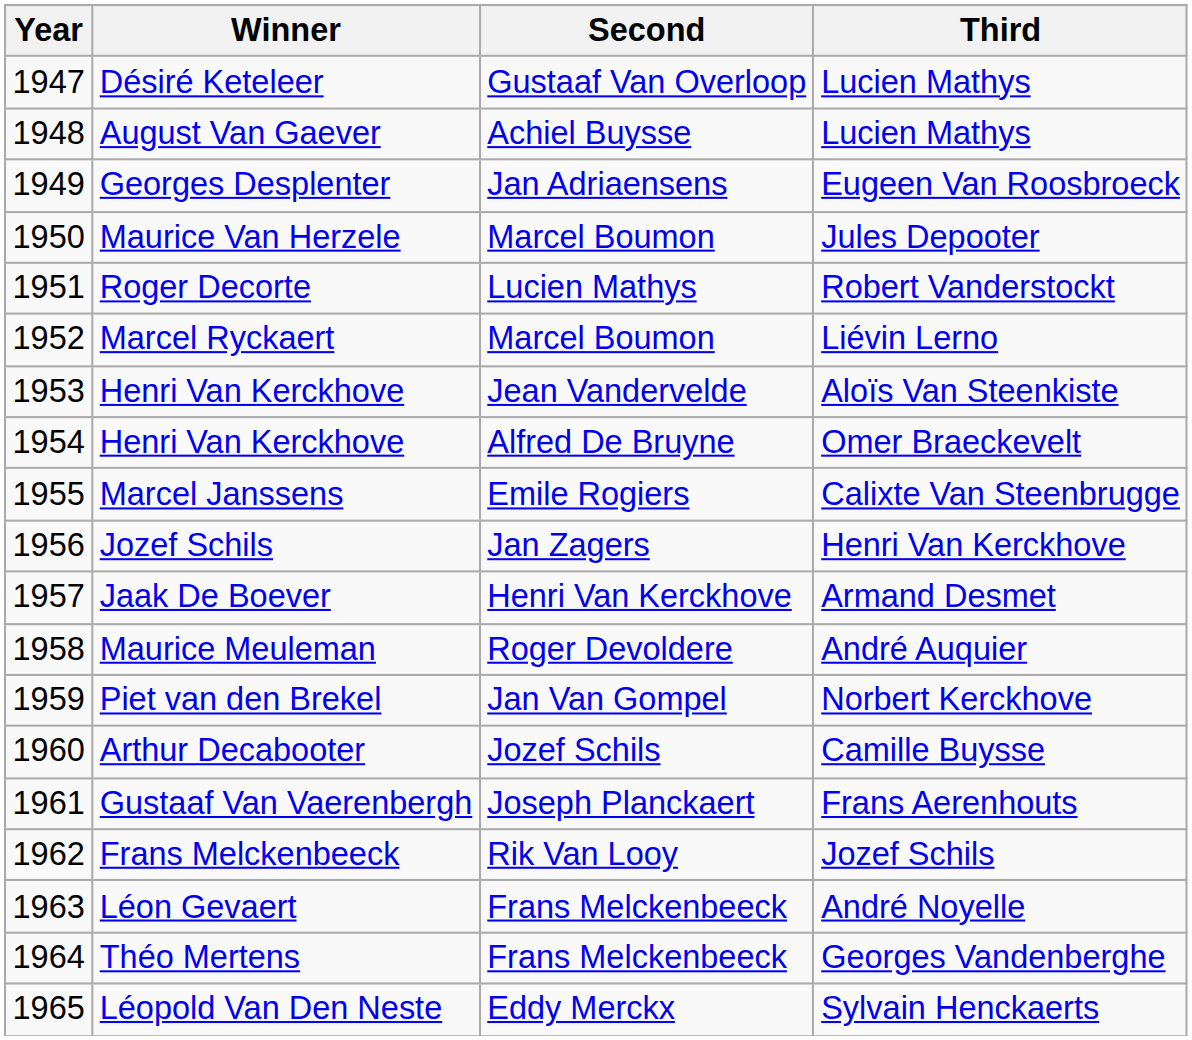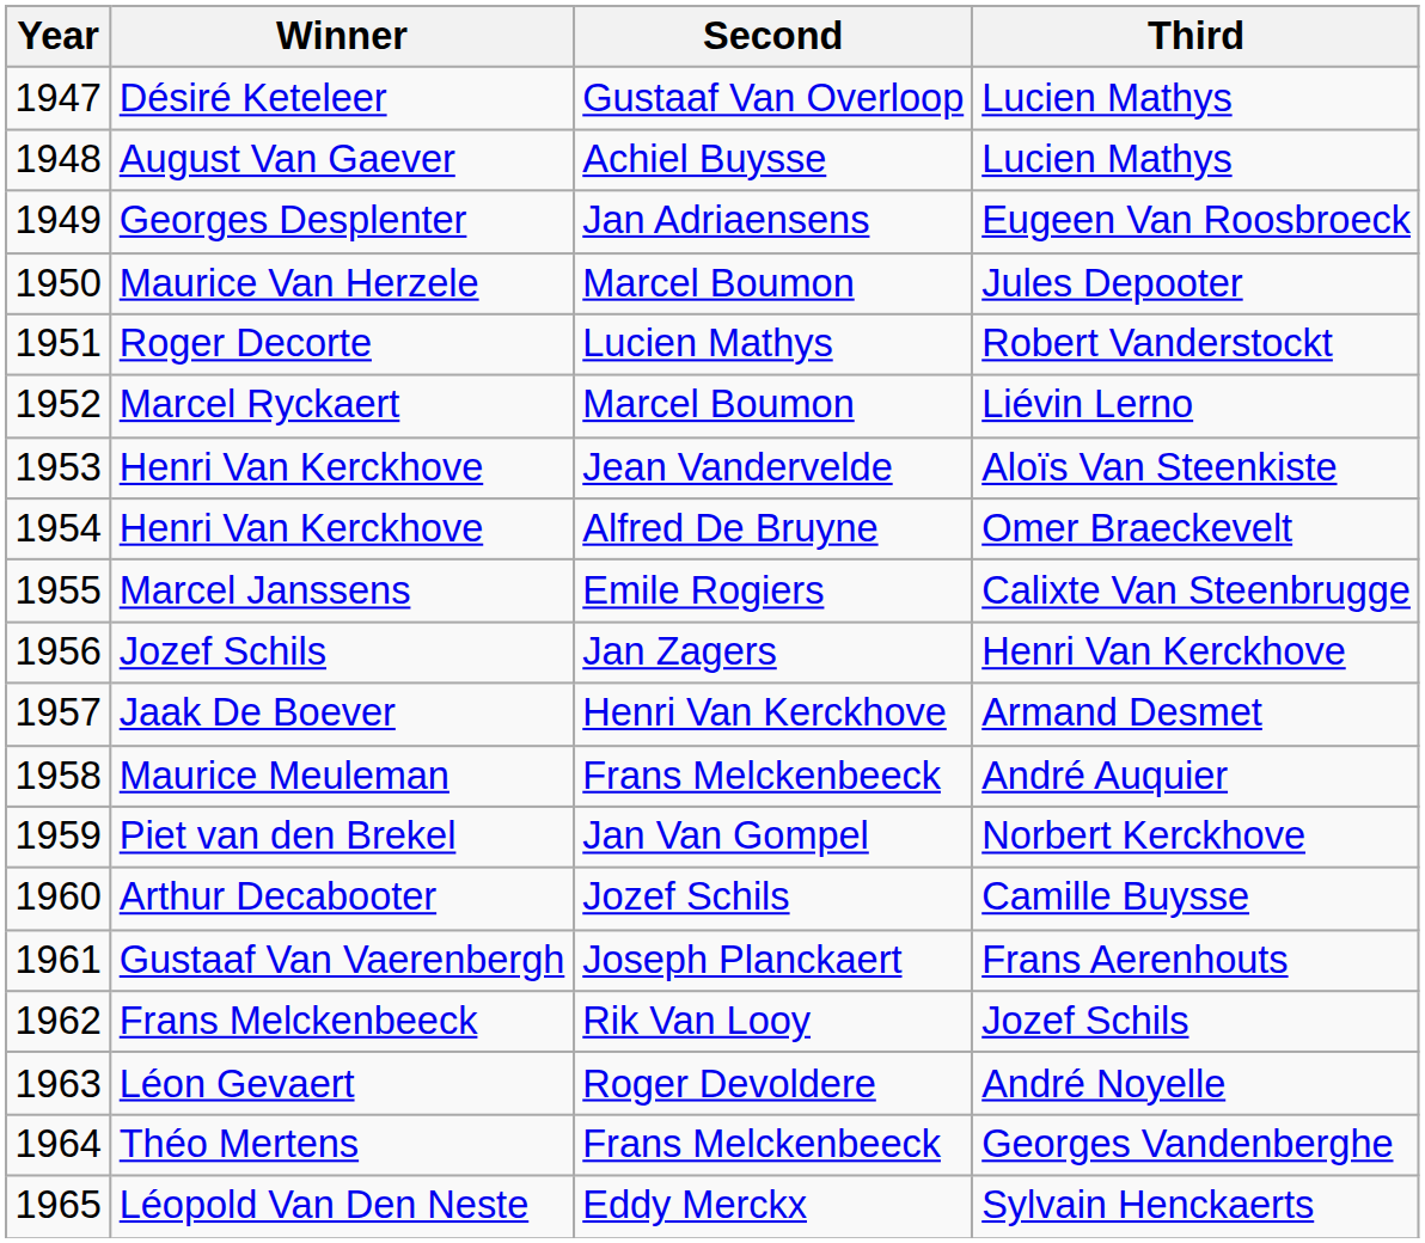Maurice Meuleman | Second: Roger Devoldere -> Frans Melckenbeeck
Léon Gevaert | Second: Frans Melckenbeeck -> Roger Devoldere
